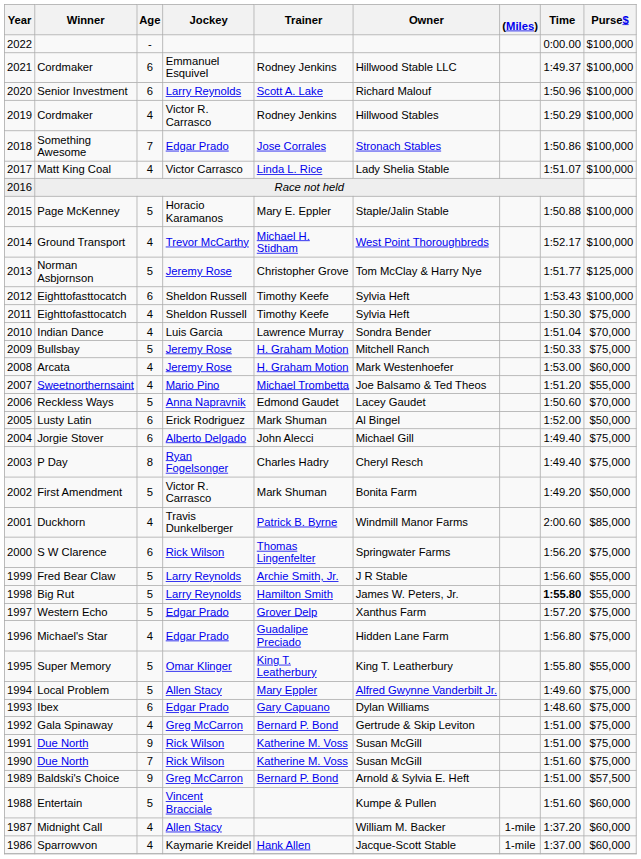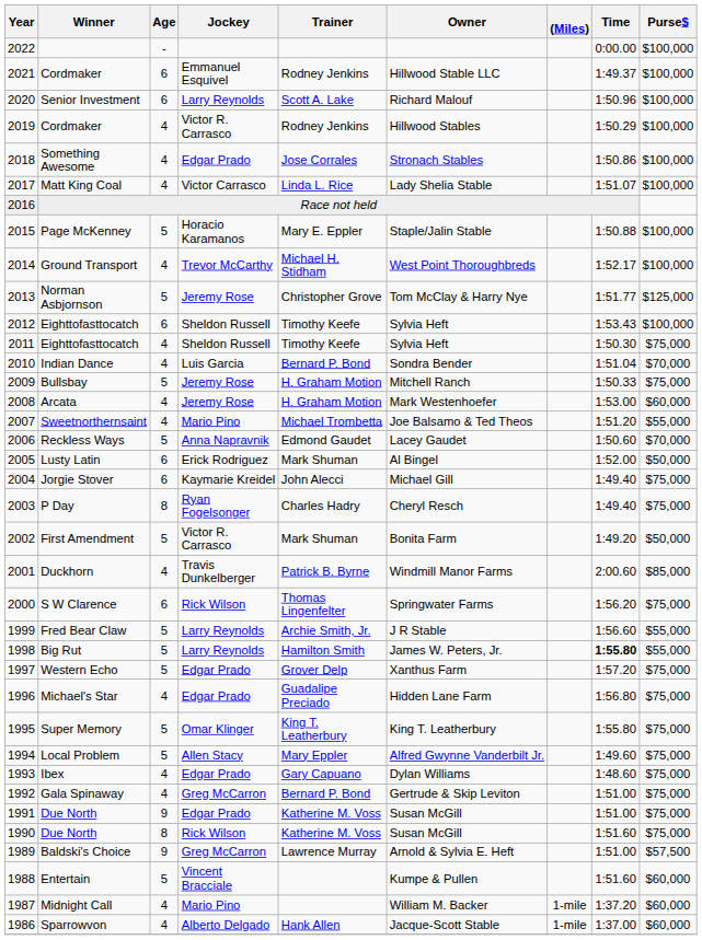Something Awesome | Age: 7 -> 4
Indian Dance | Trainer: Lawrence Murray -> Bernard P. Bond
Jorgie Stover | Jockey: Alberto Delgado -> Kaymarie Kreidel
Super Memory | Purse$: $55,000 -> $75,000
Ibex | Age: 6 -> 4
1991 / Due North | Jockey: Rick Wilson -> Edgar Prado
1990 / Due North | Age: 7 -> 8
Baldski's Choice | Trainer: Bernard P. Bond -> Lawrence Murray
Midnight Call | Jockey: Allen Stacy -> Mario Pino
Sparrowvon | Jockey: Kaymarie Kreidel -> Alberto Delgado
